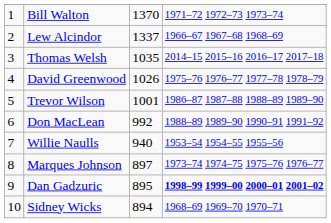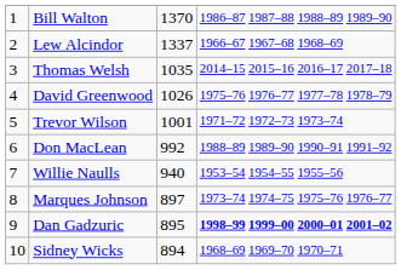Bill Walton | column 4: 1971–72 1972–73 1973–74 -> 1986–87 1987–88 1988–89 1989–90
Trevor Wilson | column 4: 1986–87 1987–88 1988–89 1989–90 -> 1971–72 1972–73 1973–74
